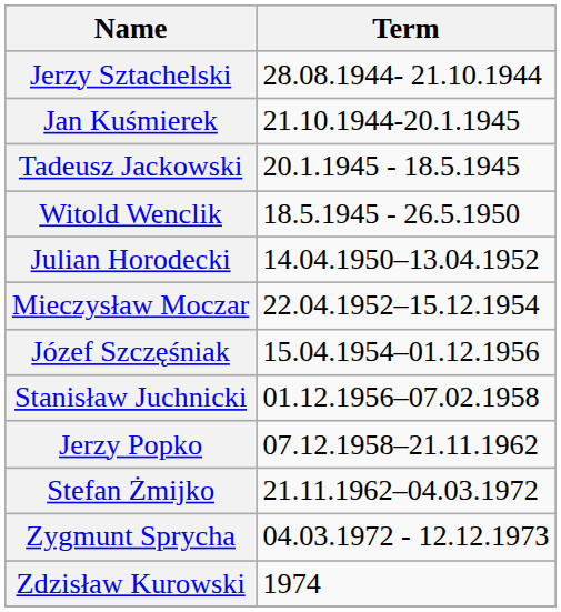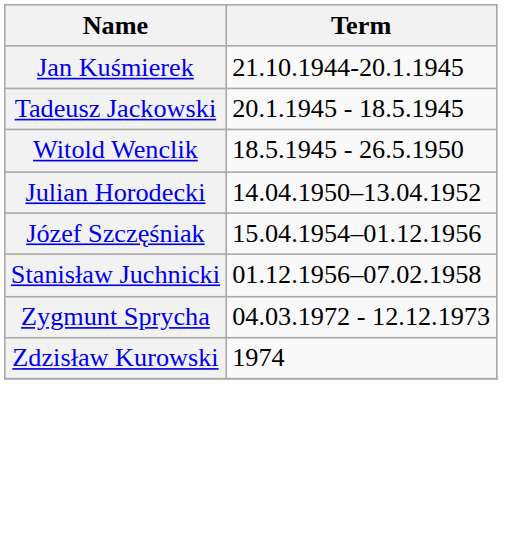- row: Jerzy Sztachelski | 28.08.1944- 21.10.1944
- row: Mieczysław Moczar | 22.04.1952–15.12.1954
- row: Jerzy Popko | 07.12.1958–21.11.1962
- row: Stefan Żmijko | 21.11.1962–04.03.1972
